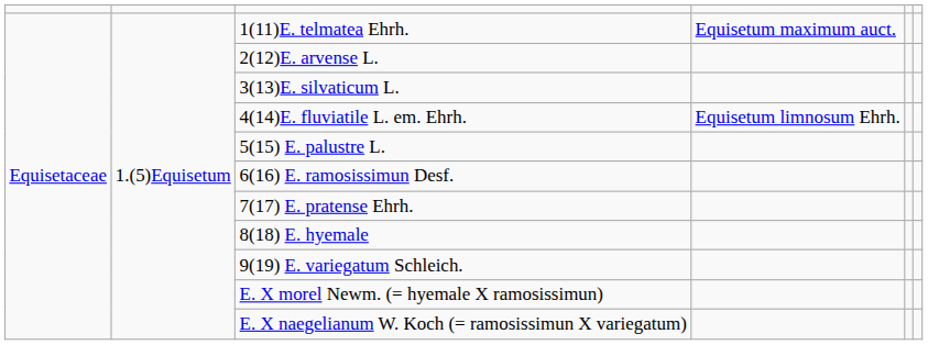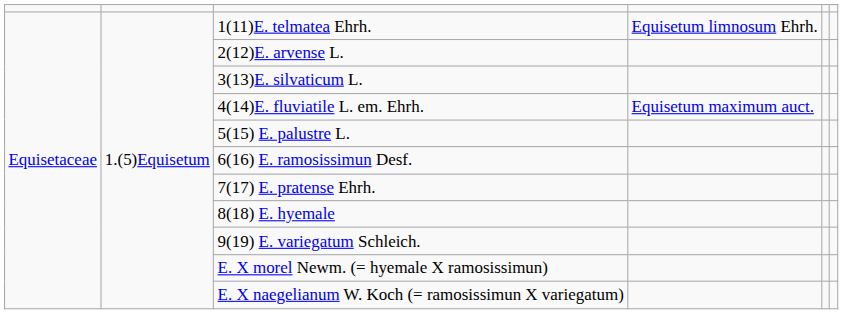1(11)E. telmatea Ehrh. | column 4: Equisetum maximum auct. -> Equisetum limnosum Ehrh.
4(14)E. fluviatile L. em. Ehrh. | column 4: Equisetum limnosum Ehrh. -> Equisetum maximum auct.
